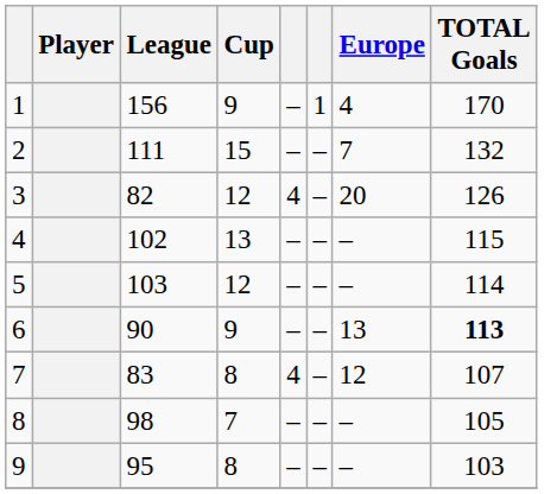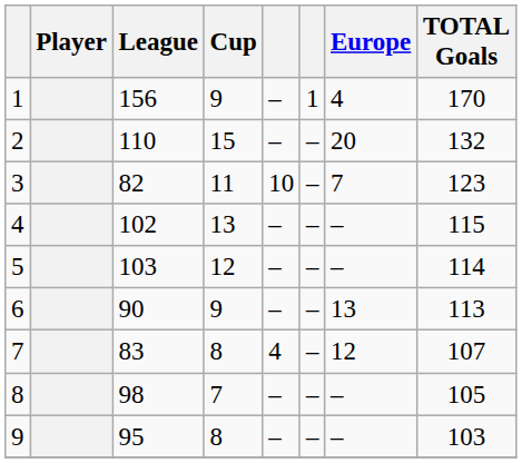2 | League: 111 -> 110
2 | Europe: 7 -> 20
3 | Cup: 12 -> 11
3 | column 5: 4 -> 10
3 | Europe: 20 -> 7
3 | TOTAL Goals: 126 -> 123
6 | TOTAL Goals: bold -> normal
